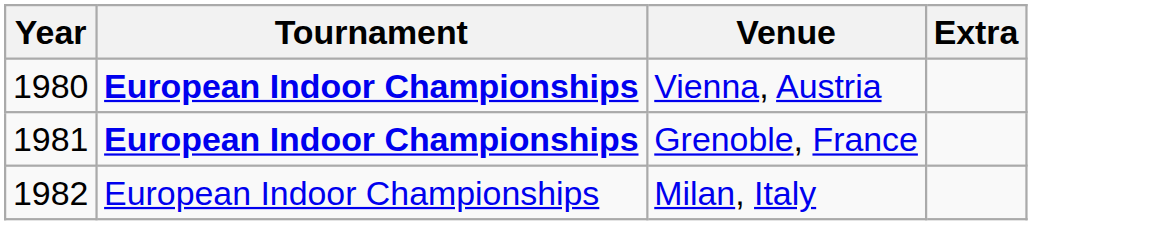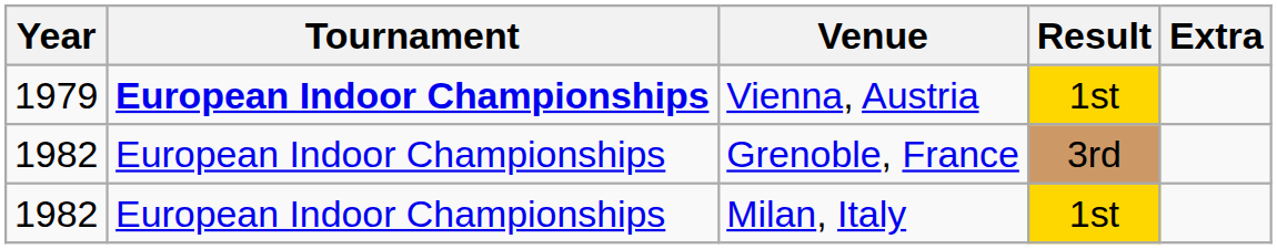+ column: Result | 1st | 3rd | 1st
Vienna, Austria | Year: 1980 -> 1979
Grenoble, France | Year: 1981 -> 1982
Grenoble, France | Tournament: bold -> normal
